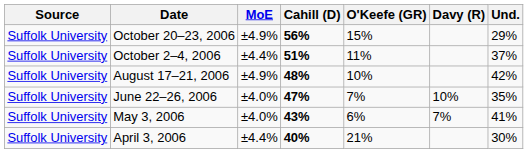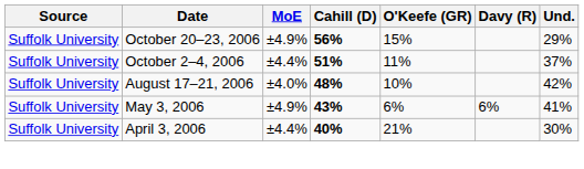August 17–21, 2006 | MoE: ±4.9% -> ±4.0%
- row: Suffolk University | June 22–26, 2006 | ±4.0% | 47% | 7% | 10% | 35%
May 3, 2006 | MoE: ±4.0% -> ±4.9%
May 3, 2006 | Davy (R): 7% -> 6%
